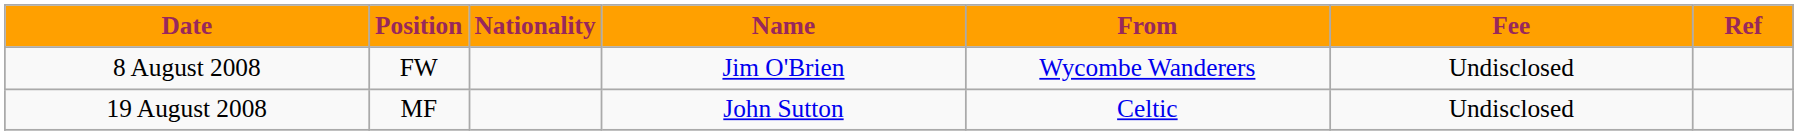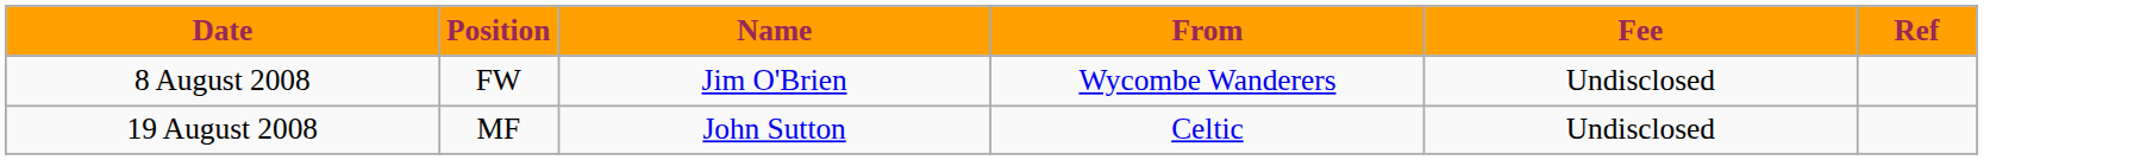- column: Nationality
